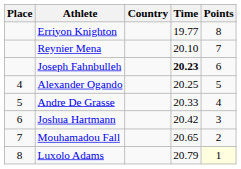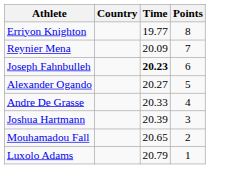- column: Place | 4 | 5 | 6 | 7 | 8
Reynier Mena | Time: 20.10 -> 20.09
Alexander Ogando | Time: 20.25 -> 20.27
Joshua Hartmann | Time: 20.42 -> 20.39
Luxolo Adams | Points: lightyellow background -> no background
